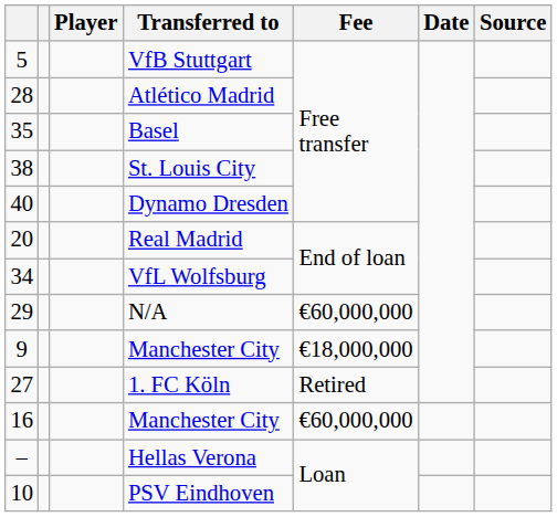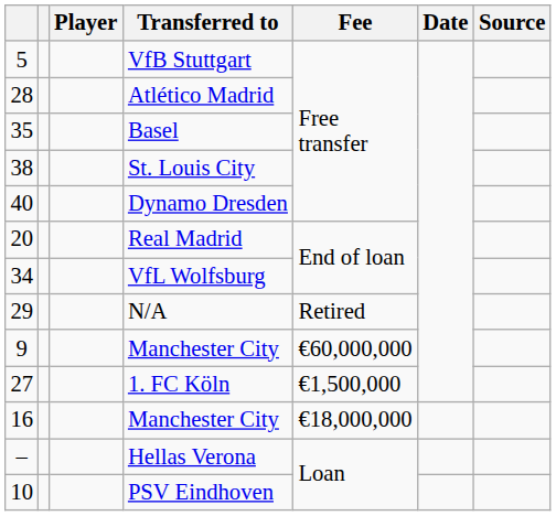N/A | Fee: €60,000,000 -> Retired
9 / Manchester City | Fee: €18,000,000 -> €60,000,000
1. FC Köln | Fee: Retired -> €1,500,000
16 / Manchester City | Fee: €60,000,000 -> €18,000,000
